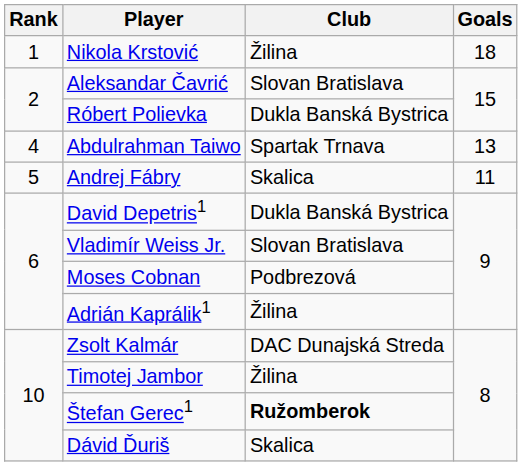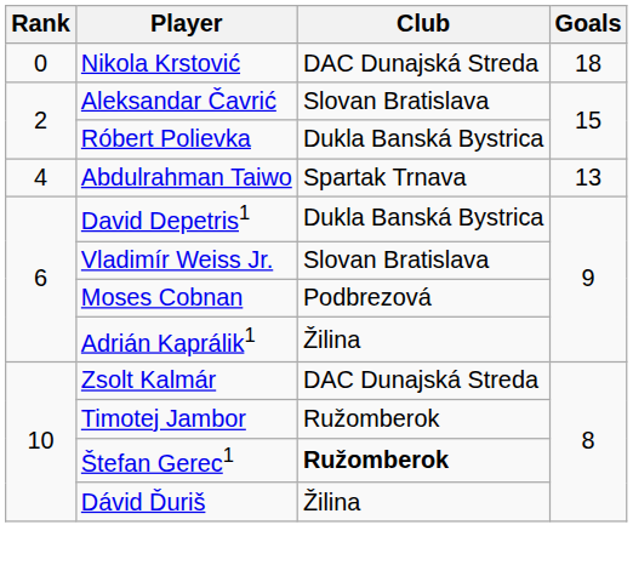Nikola Krstović | Rank: 1 -> 0
Nikola Krstović | Club: Žilina -> DAC Dunajská Streda
- row: 5 | Andrej Fábry | Skalica | 11
Timotej Jambor | Club: Žilina -> Ružomberok
Dávid Ďuriš | Club: Skalica -> Žilina
